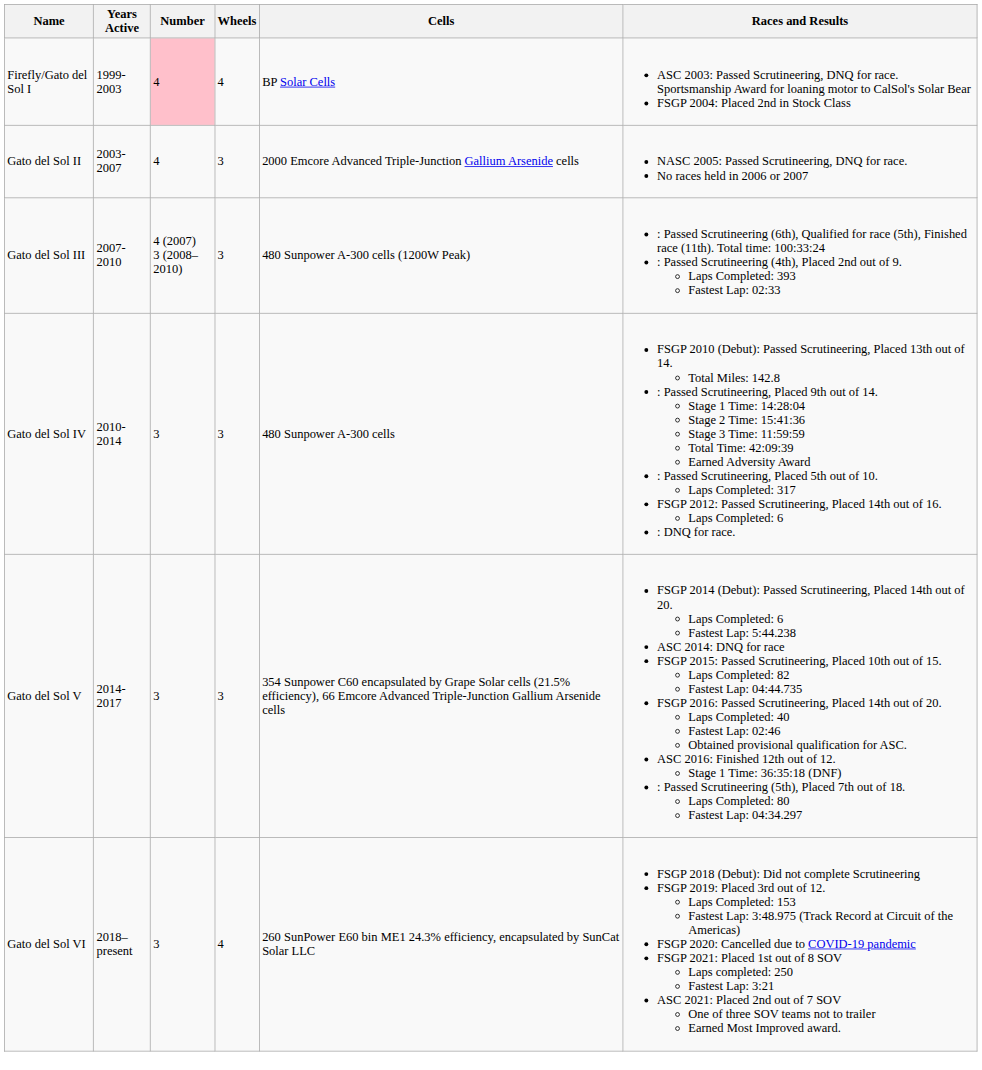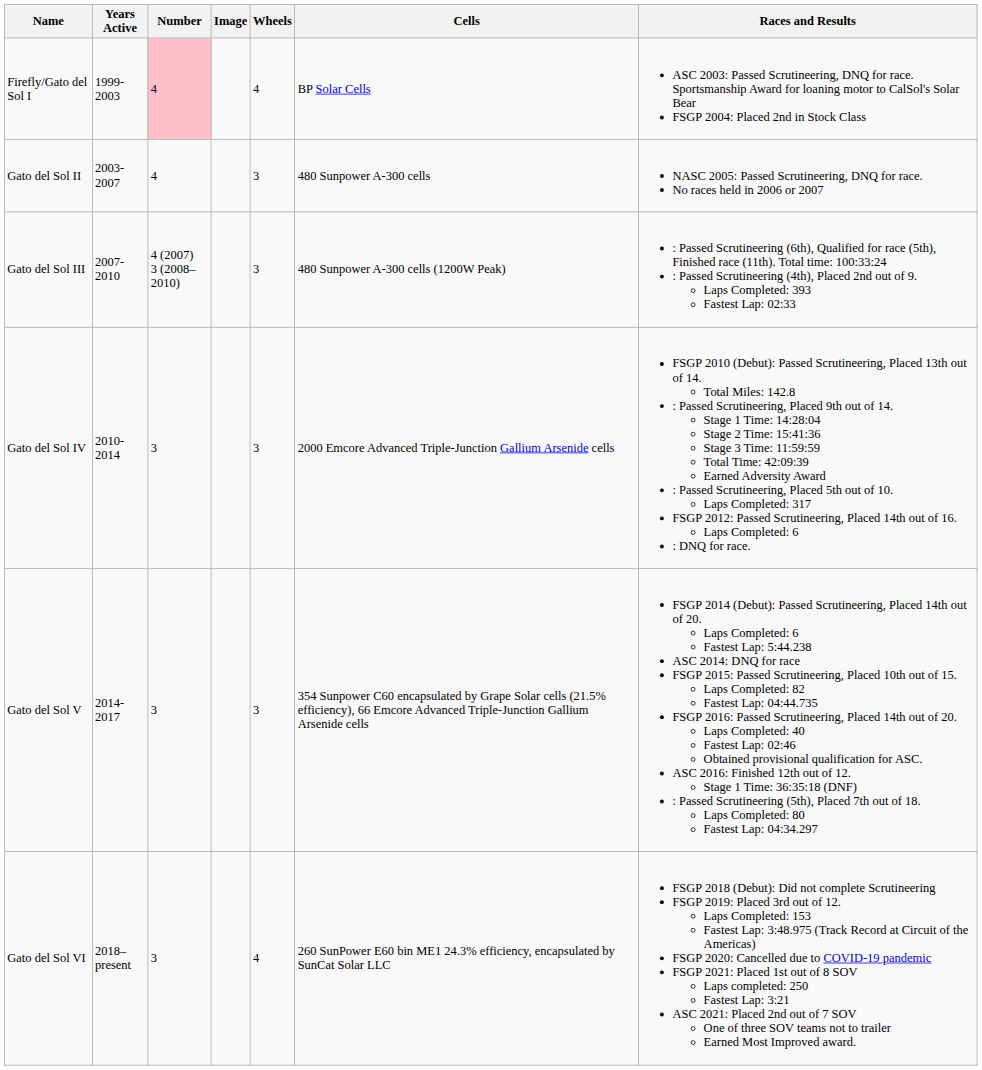+ column: Image
Gato del Sol II | Cells: 2000 Emcore Advanced Triple-Junction Gallium Arsenide cells -> 480 Sunpower A-300 cells
Gato del Sol IV | Cells: 480 Sunpower A-300 cells -> 2000 Emcore Advanced Triple-Junction Gallium Arsenide cells
